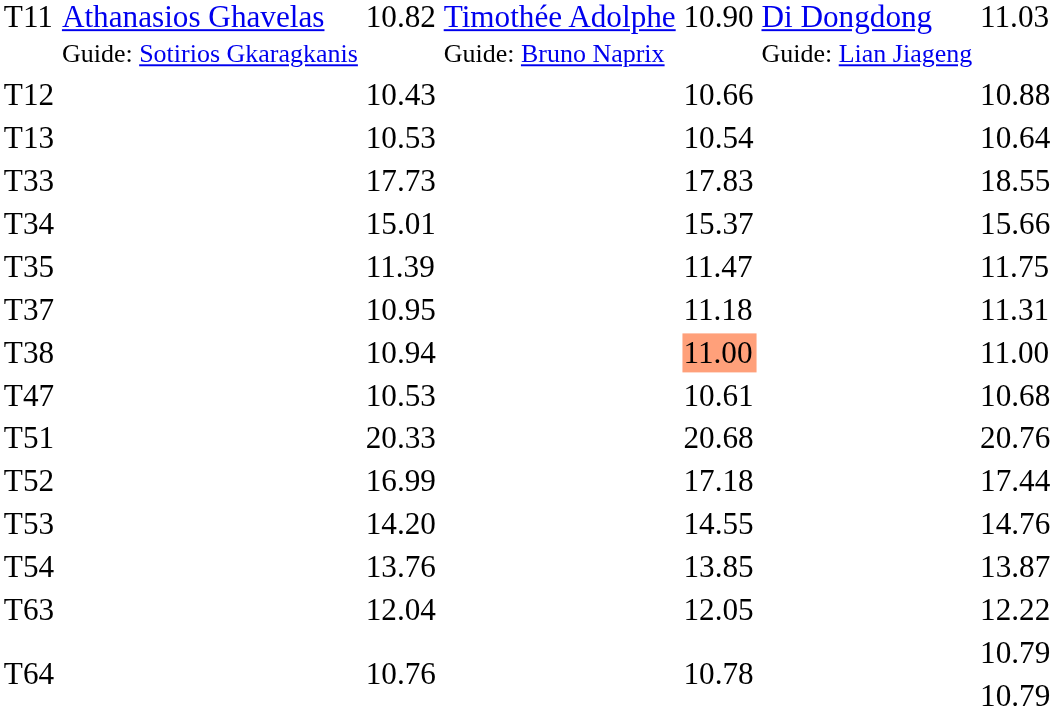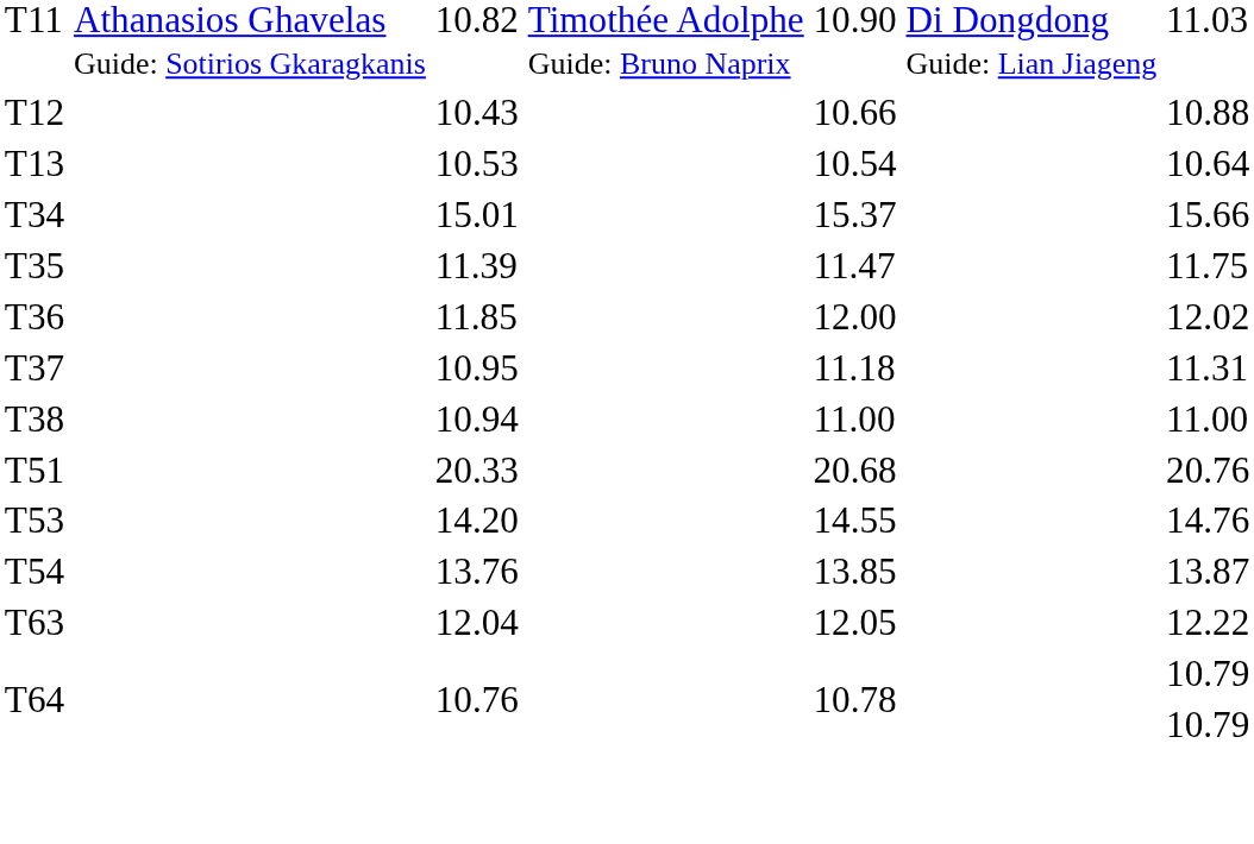- row: T33 | 17.73 | 17.83 | 18.55
+ row: T36 | 11.85 | 12.00 | 12.02
T38 | column 5: lightsalmon background -> no background
- row: T47 | 10.53 | 10.61 | 10.68
- row: T52 | 16.99 | 17.18 | 17.44
